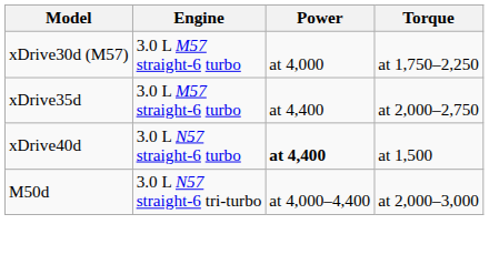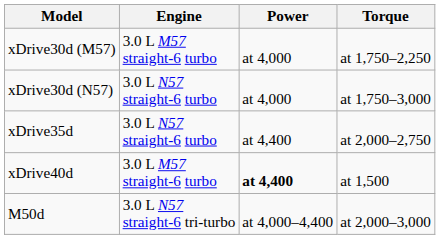+ row: xDrive30d (N57) | 3.0 L N57 straight-6 turbo | at 4,000 | at 1,750–3,000
xDrive35d | Engine: 3.0 L M57 straight-6 turbo -> 3.0 L N57 straight-6 turbo
xDrive40d | Engine: 3.0 L N57 straight-6 turbo -> 3.0 L M57 straight-6 turbo
